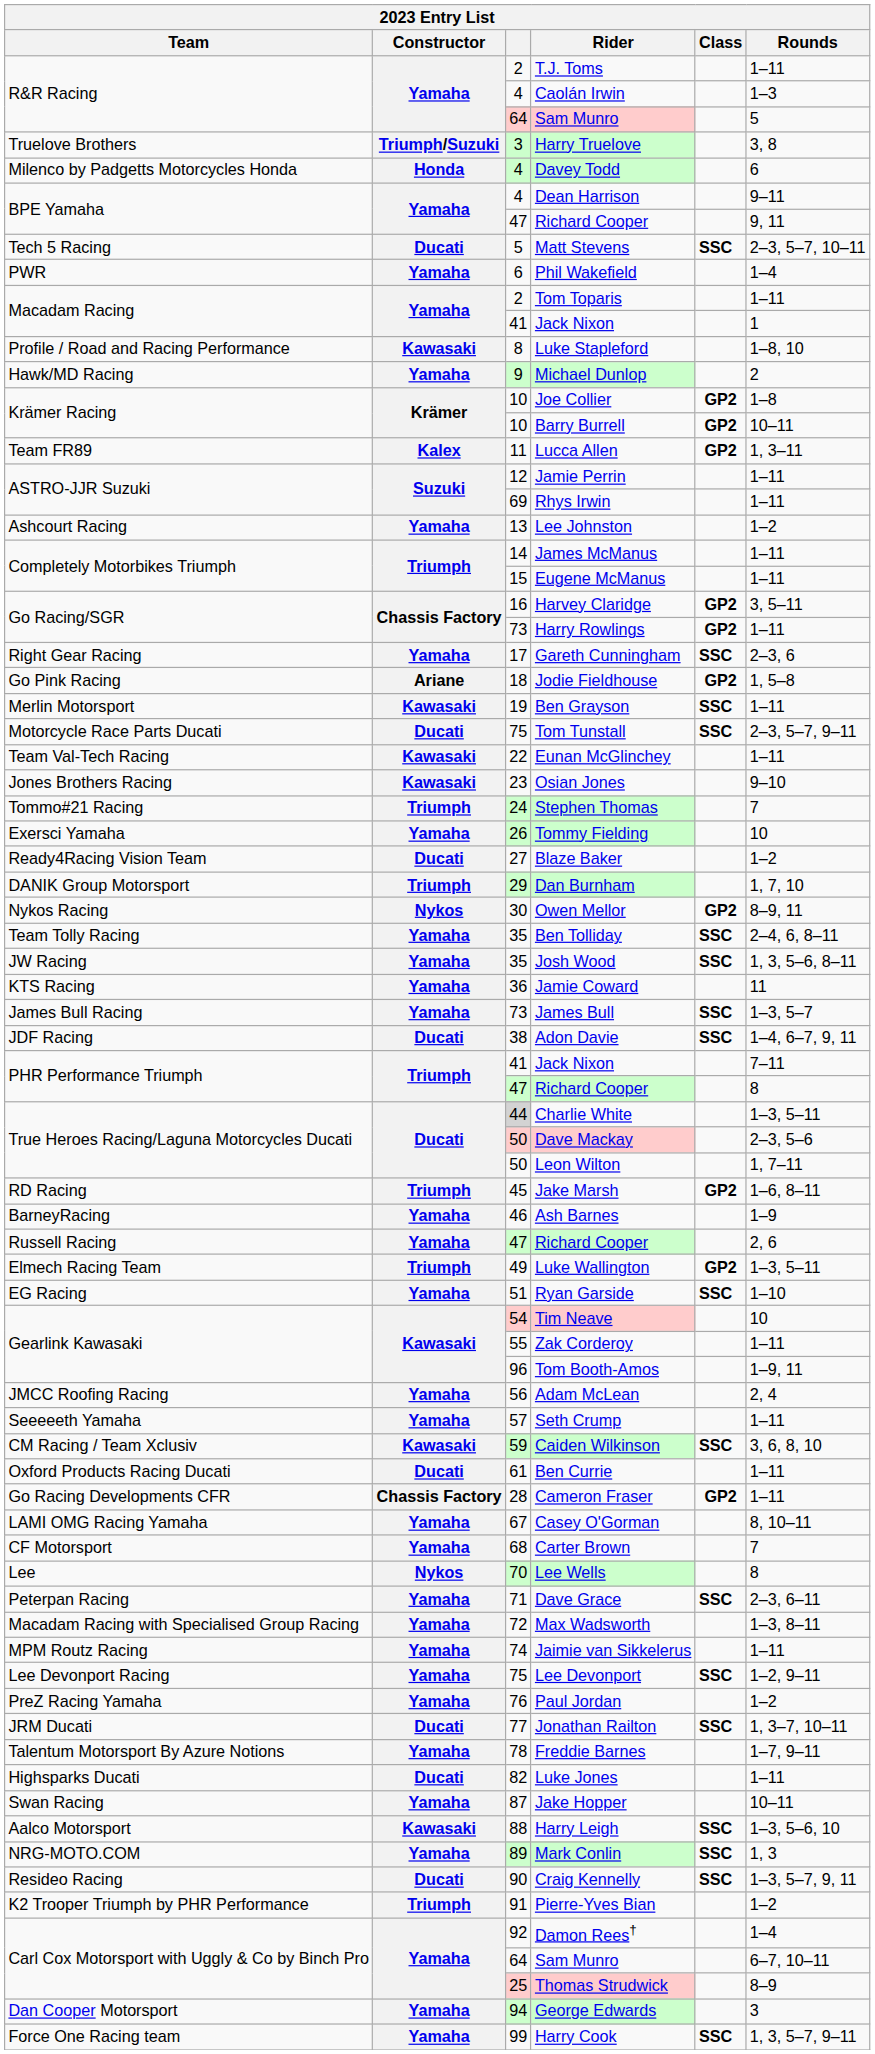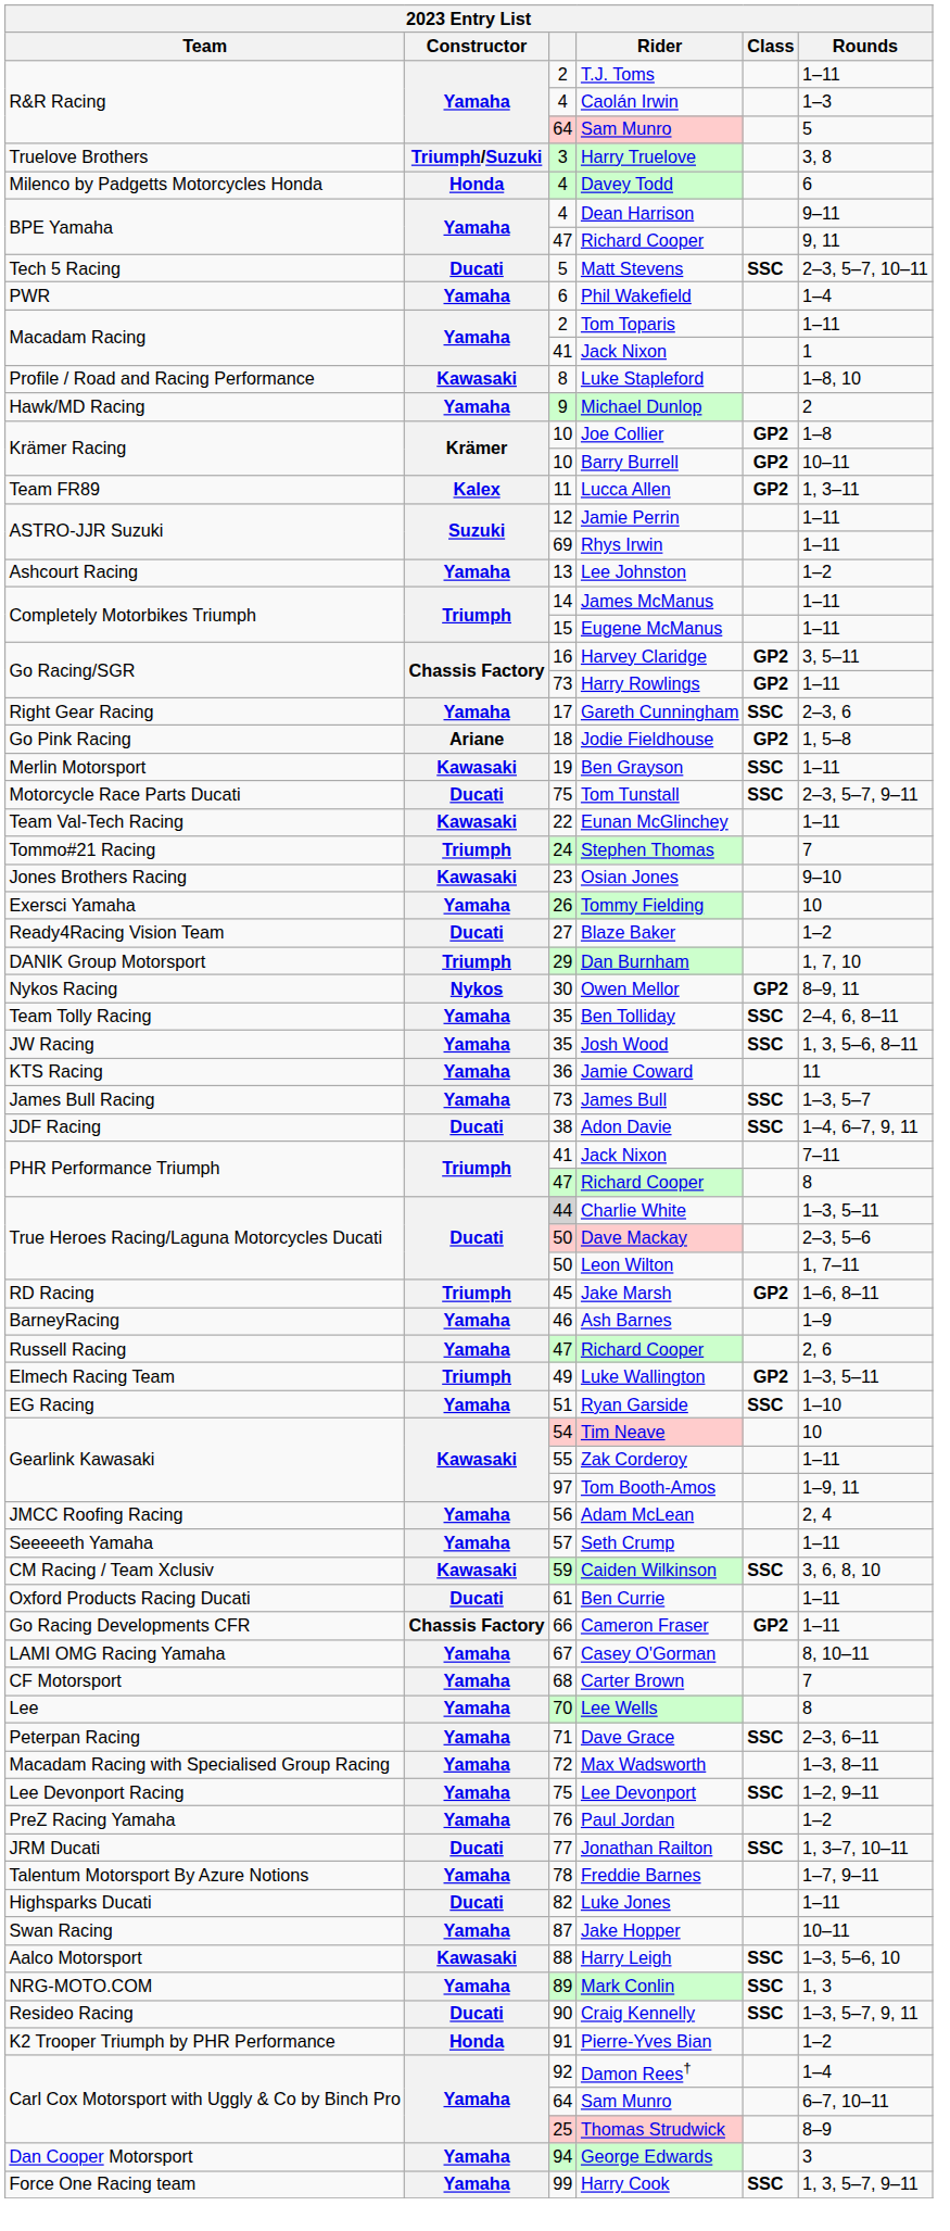rows swapped: Osian Jones <-> Stephen Thomas
Tom Booth-Amos | column 3: 96 -> 97
Cameron Fraser | column 3: 28 -> 66
Lee Wells | Constructor: Nykos -> Yamaha
- row: MPM Routz Racing | Yamaha | 74 | Jaimie van Sikkelerus | 1–11
Pierre-Yves Bian | Constructor: Triumph -> Honda
